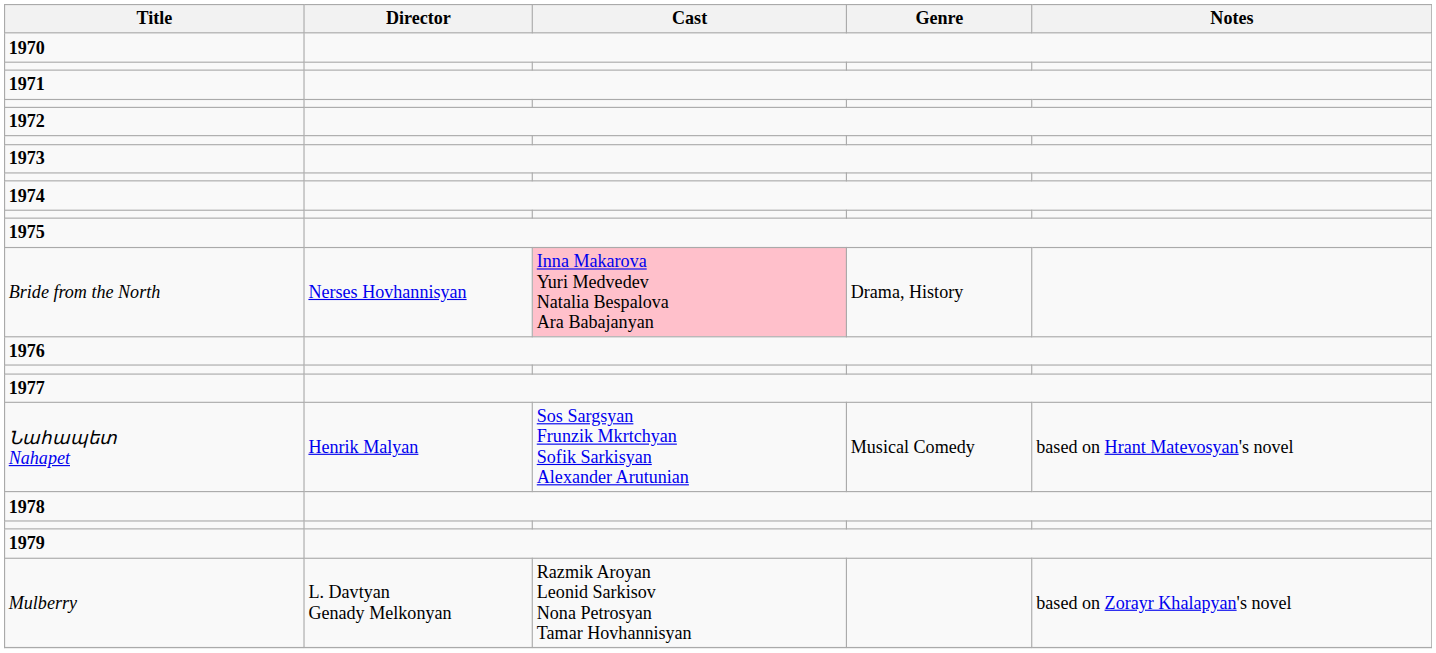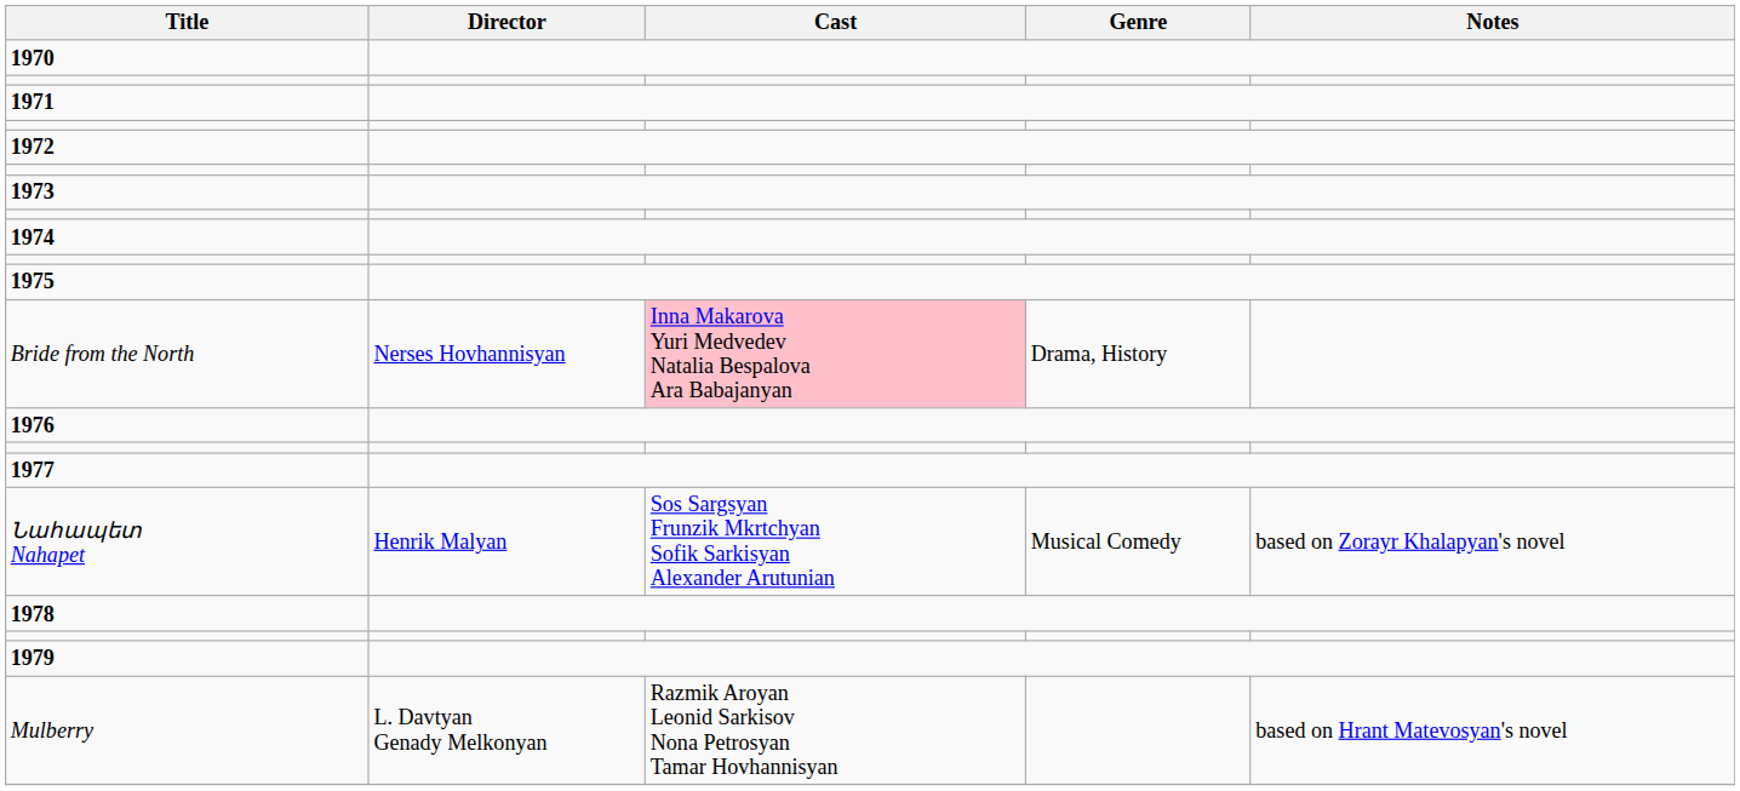Նահապետ Nahapet | Notes: based on Hrant Matevosyan's novel -> based on Zorayr Khalapyan's novel
Mulberry | Notes: based on Zorayr Khalapyan's novel -> based on Hrant Matevosyan's novel
